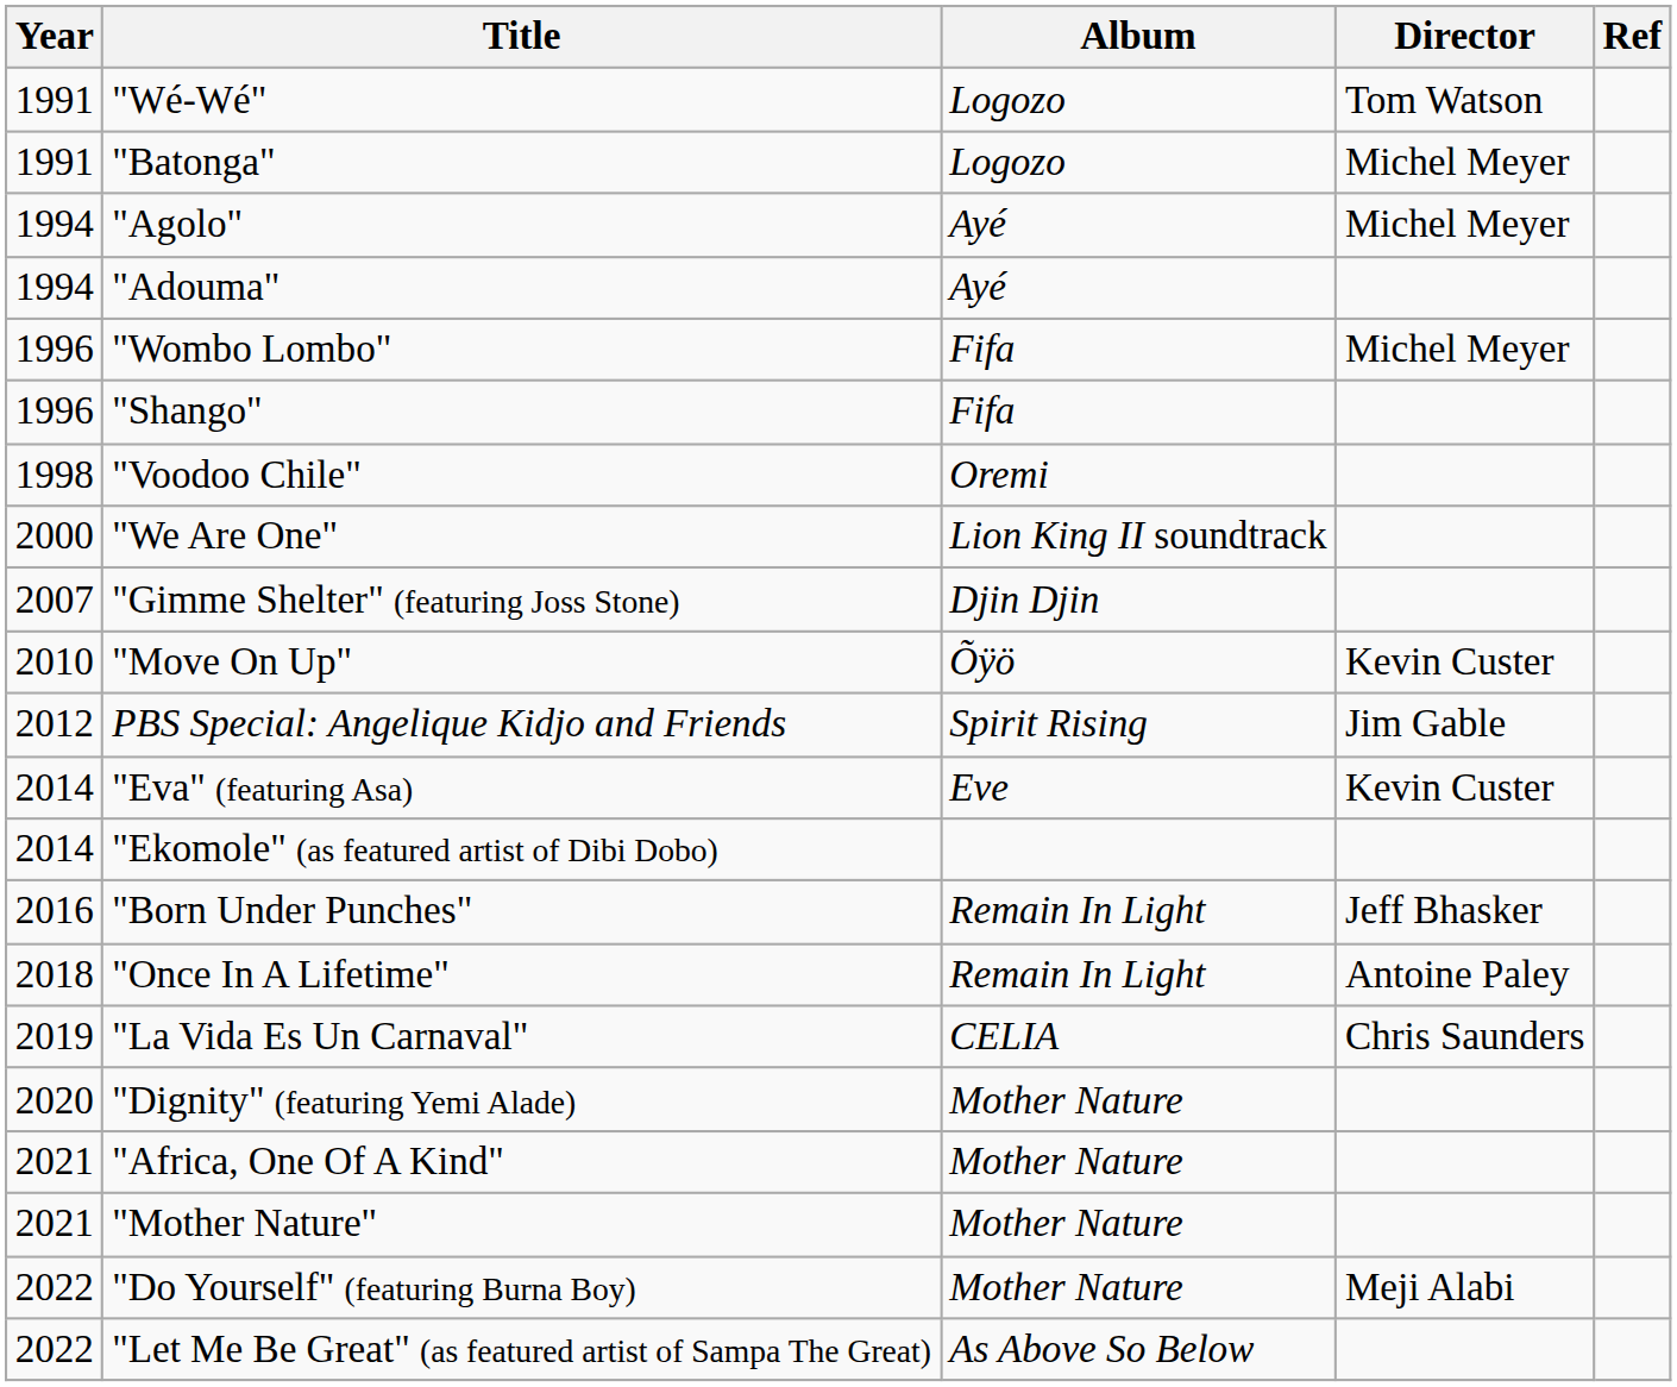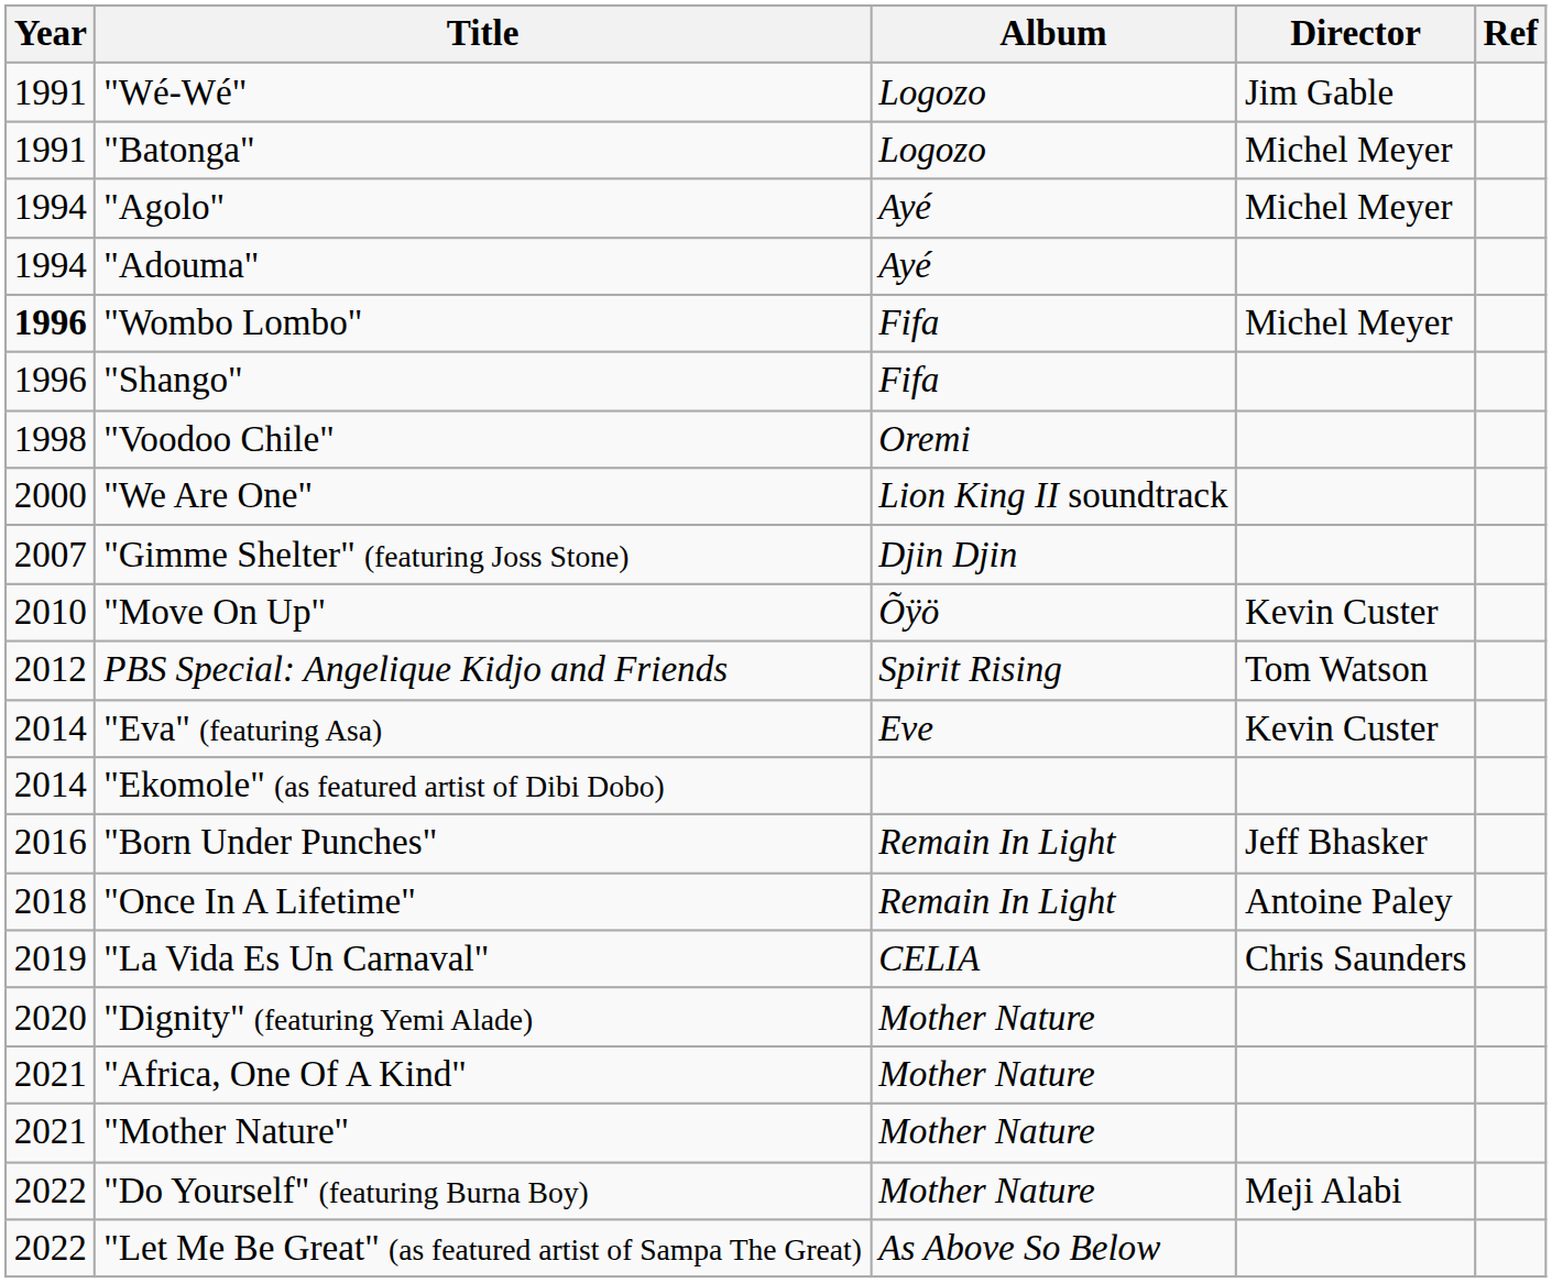"Wé-Wé" | Director: Tom Watson -> Jim Gable
"Wombo Lombo" | Year: normal -> bold
PBS Special: Angelique Kidjo and Friends | Director: Jim Gable -> Tom Watson
